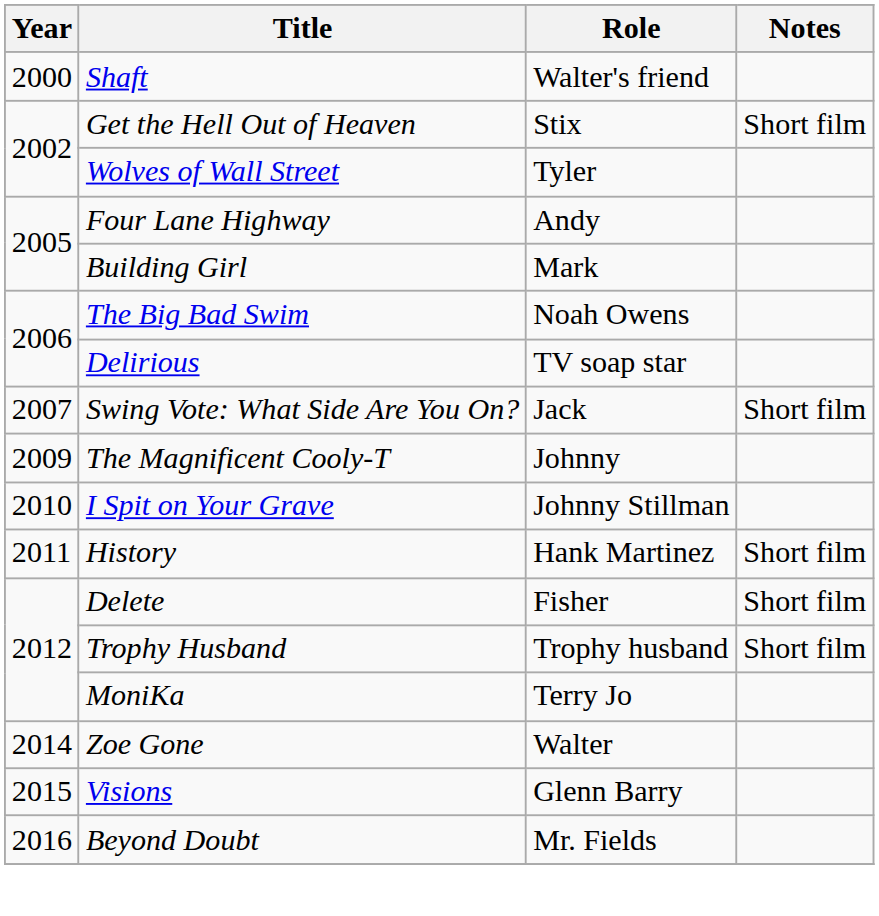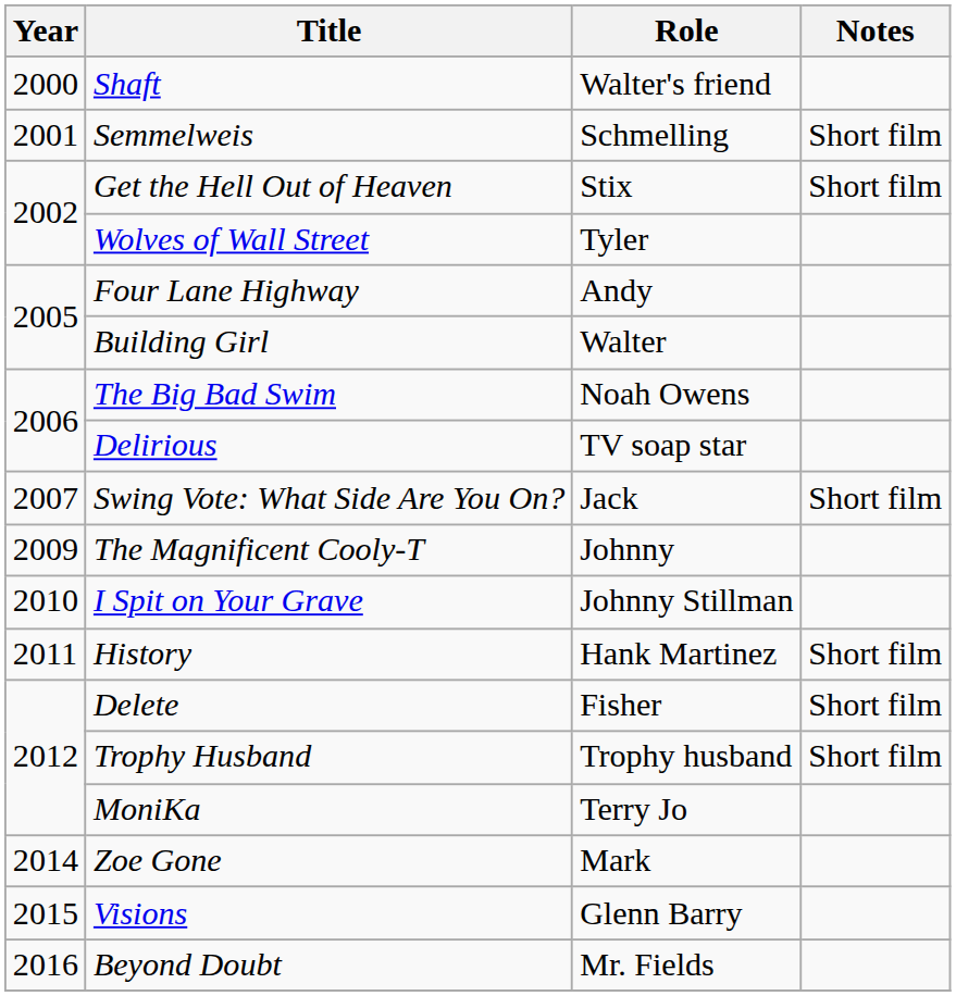+ row: 2001 | Semmelweis | Schmelling | Short film
Building Girl | Role: Mark -> Walter
Zoe Gone | Role: Walter -> Mark
